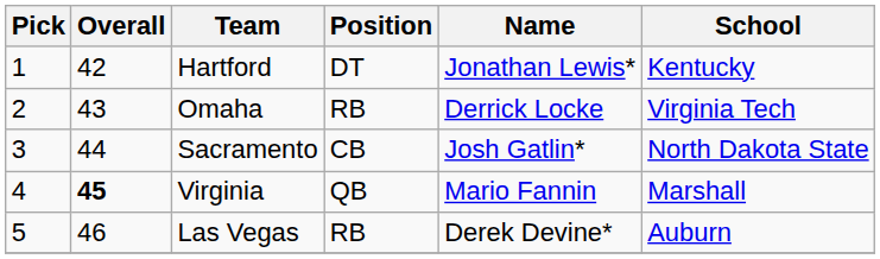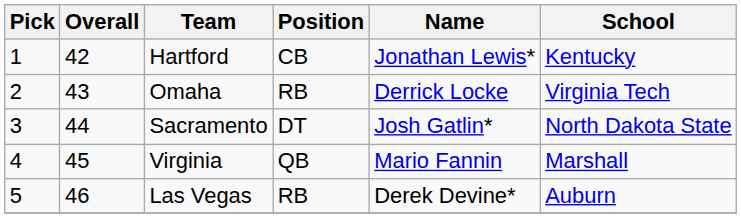Hartford | Position: DT -> CB
Sacramento | Position: CB -> DT
Virginia | Overall: bold -> normal
